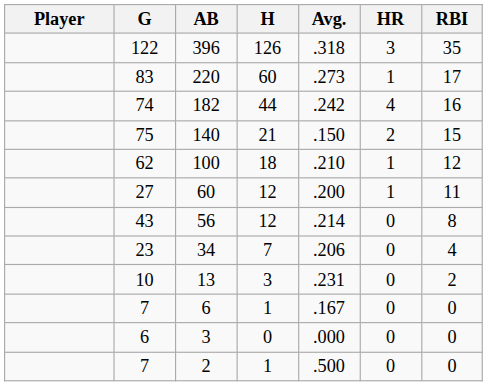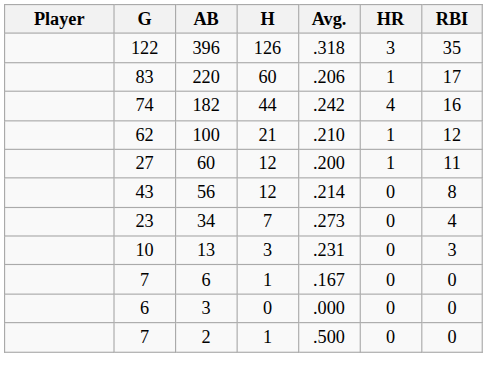220 | Avg.: .273 -> .206
- row: 75 | 140 | 21 | .150 | 2 | 15
100 | H: 18 -> 21
34 | Avg.: .206 -> .273
13 | RBI: 2 -> 3
